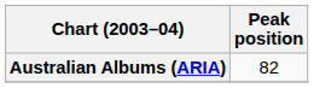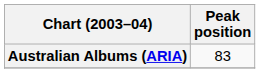Australian Albums (ARIA) | Peak position: 82 -> 83
